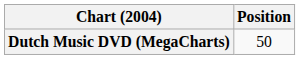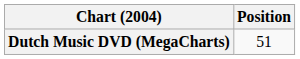Dutch Music DVD (MegaCharts) | Position: 50 -> 51
